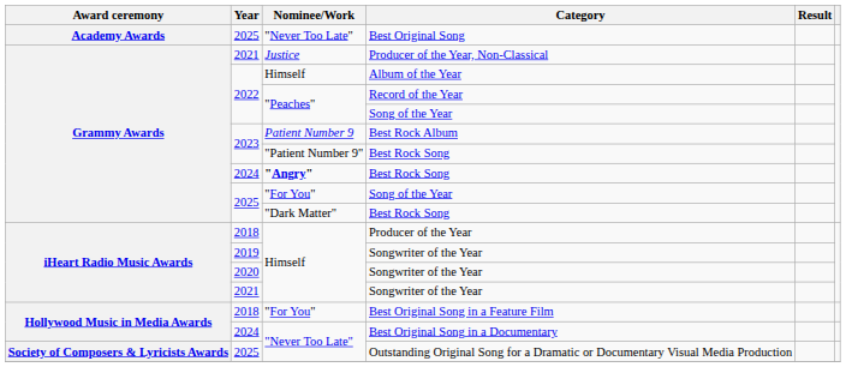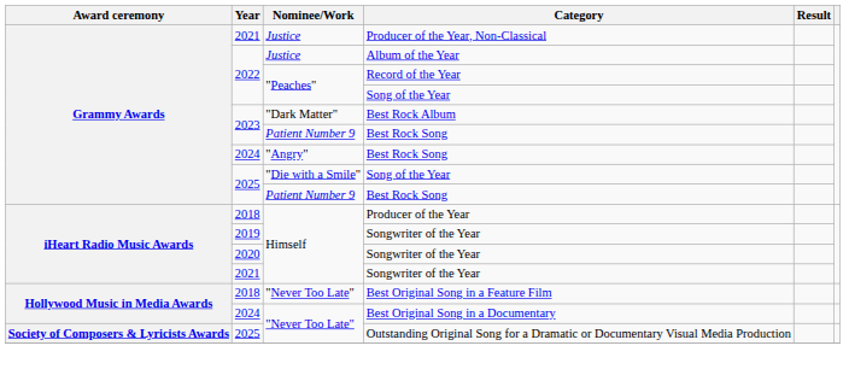- row: Academy Awards | 2025 | "Never Too Late" | Best Original Song
Album of the Year | Nominee/Work: Himself -> Justice
Best Rock Album | Nominee/Work: Patient Number 9 -> "Dark Matter"
2023 / Best Rock Song | Nominee/Work: "Patient Number 9" -> Patient Number 9
2024 / Best Rock Song | Nominee/Work: bold -> normal
2025 / Song of the Year | Nominee/Work: "For You" -> "Die with a Smile"
2025 / Best Rock Song | Nominee/Work: "Dark Matter" -> Patient Number 9
Best Original Song in a Feature Film | Nominee/Work: "For You" -> "Never Too Late"
